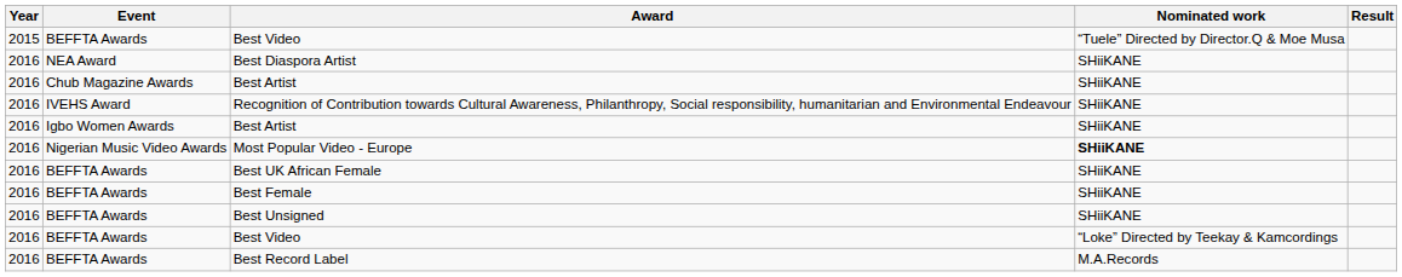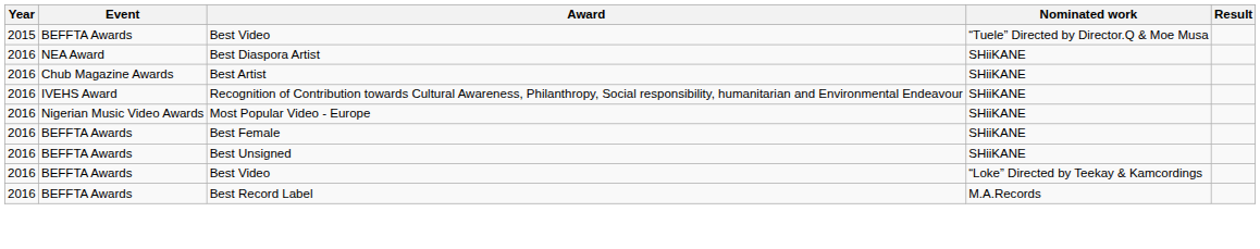- row: 2016 | Igbo Women Awards | Best Artist | SHiiKANE
Most Popular Video - Europe | Nominated work: bold -> normal
- row: 2016 | BEFFTA Awards | Best UK African Female | SHiiKANE
